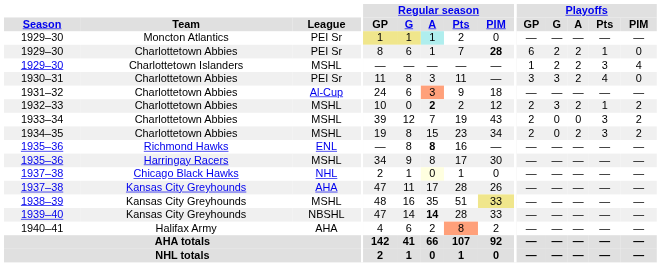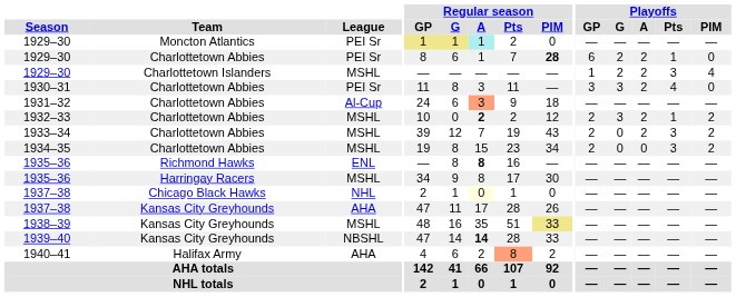1933–34 | Playoffs / A: 0 -> 2
1934–35 | Playoffs / A: 2 -> 0
